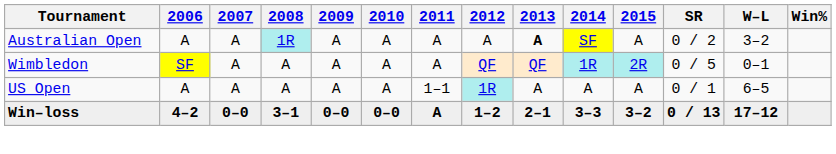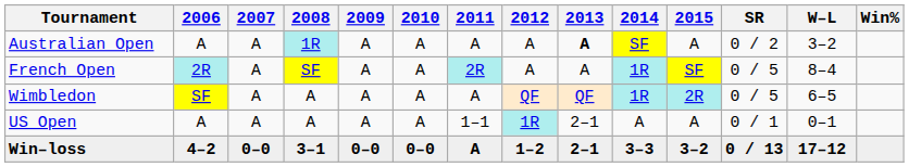+ row: French Open | 2R | A | SF | A | A | 2R | A | A | 1R | SF | 0 / 5 | 8–4
Wimbledon | W–L: 0–1 -> 6–5
US Open | 2013: A -> 2–1
US Open | W–L: 6–5 -> 0–1
